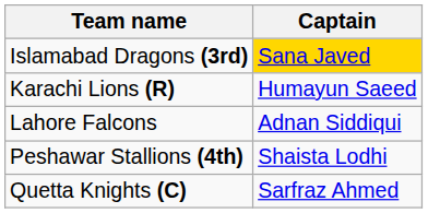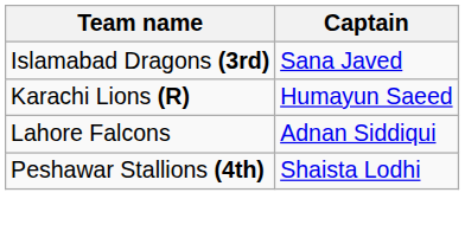Islamabad Dragons (3rd) | Captain: gold background -> no background
- row: Quetta Knights (C) | Sarfraz Ahmed
